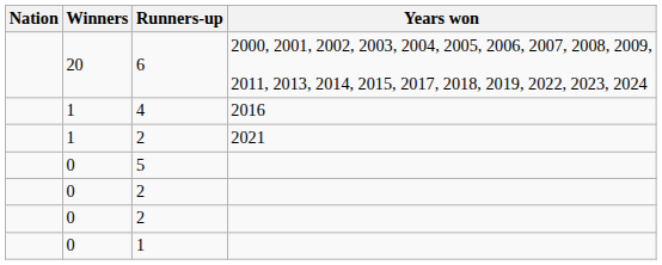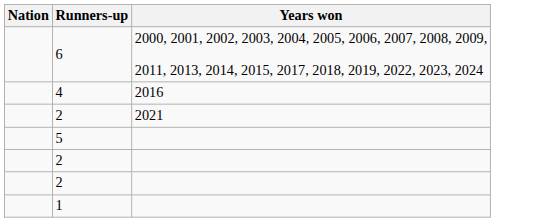- column: Winners | 20 | 1 | 1 | 0 | 0 | 0 | 0
